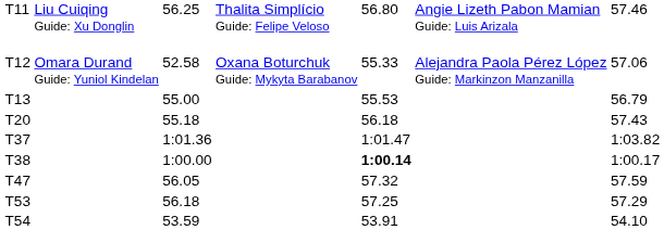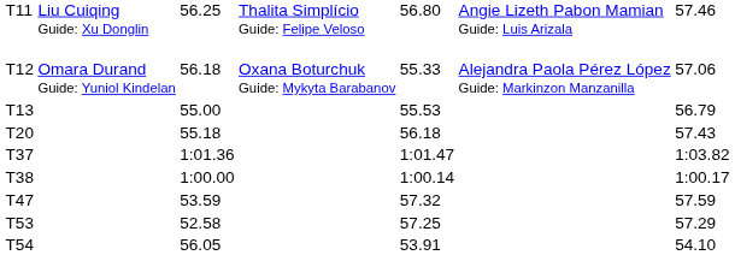T12 | column 3: 52.58 -> 56.18
T38 | column 5: bold -> normal
T47 | column 3: 56.05 -> 53.59
T53 | column 3: 56.18 -> 52.58
T54 | column 3: 53.59 -> 56.05
